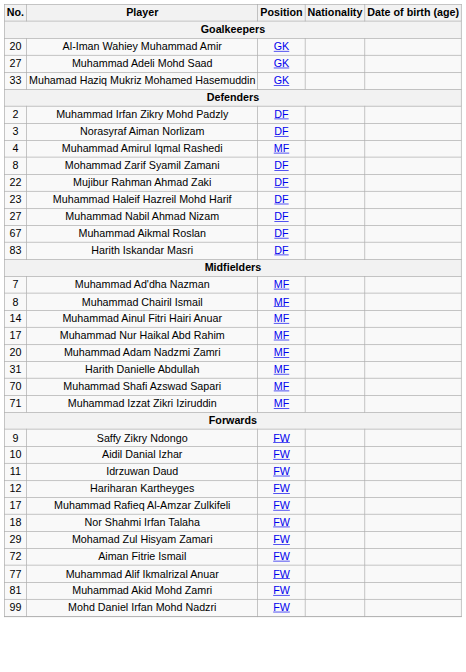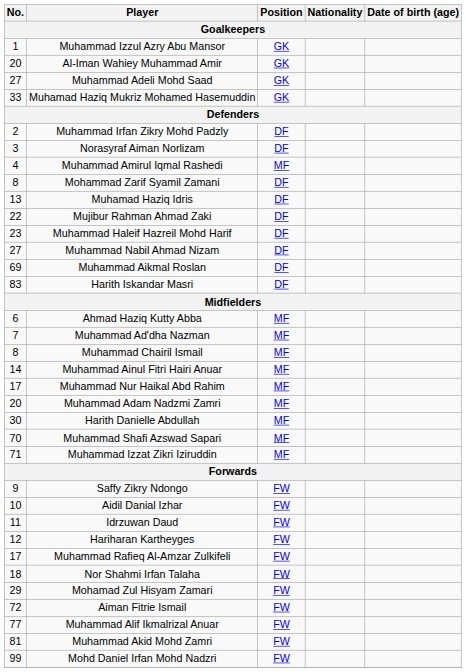+ row: 1 | Muhammad Izzul Azry Abu Mansor | GK
+ row: 13 | Muhamad Haziq Idris | DF
Muhammad Aikmal Roslan | No.: 67 -> 69
+ row: 6 | Ahmad Haziq Kutty Abba | MF
Harith Danielle Abdullah | No.: 31 -> 30
